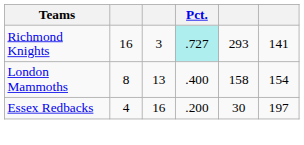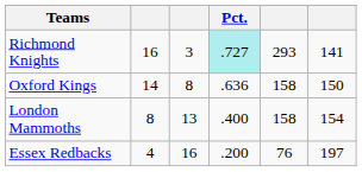+ row: Oxford Kings | 14 | 8 | .636 | 158 | 150
Essex Redbacks | column 5: 30 -> 76
